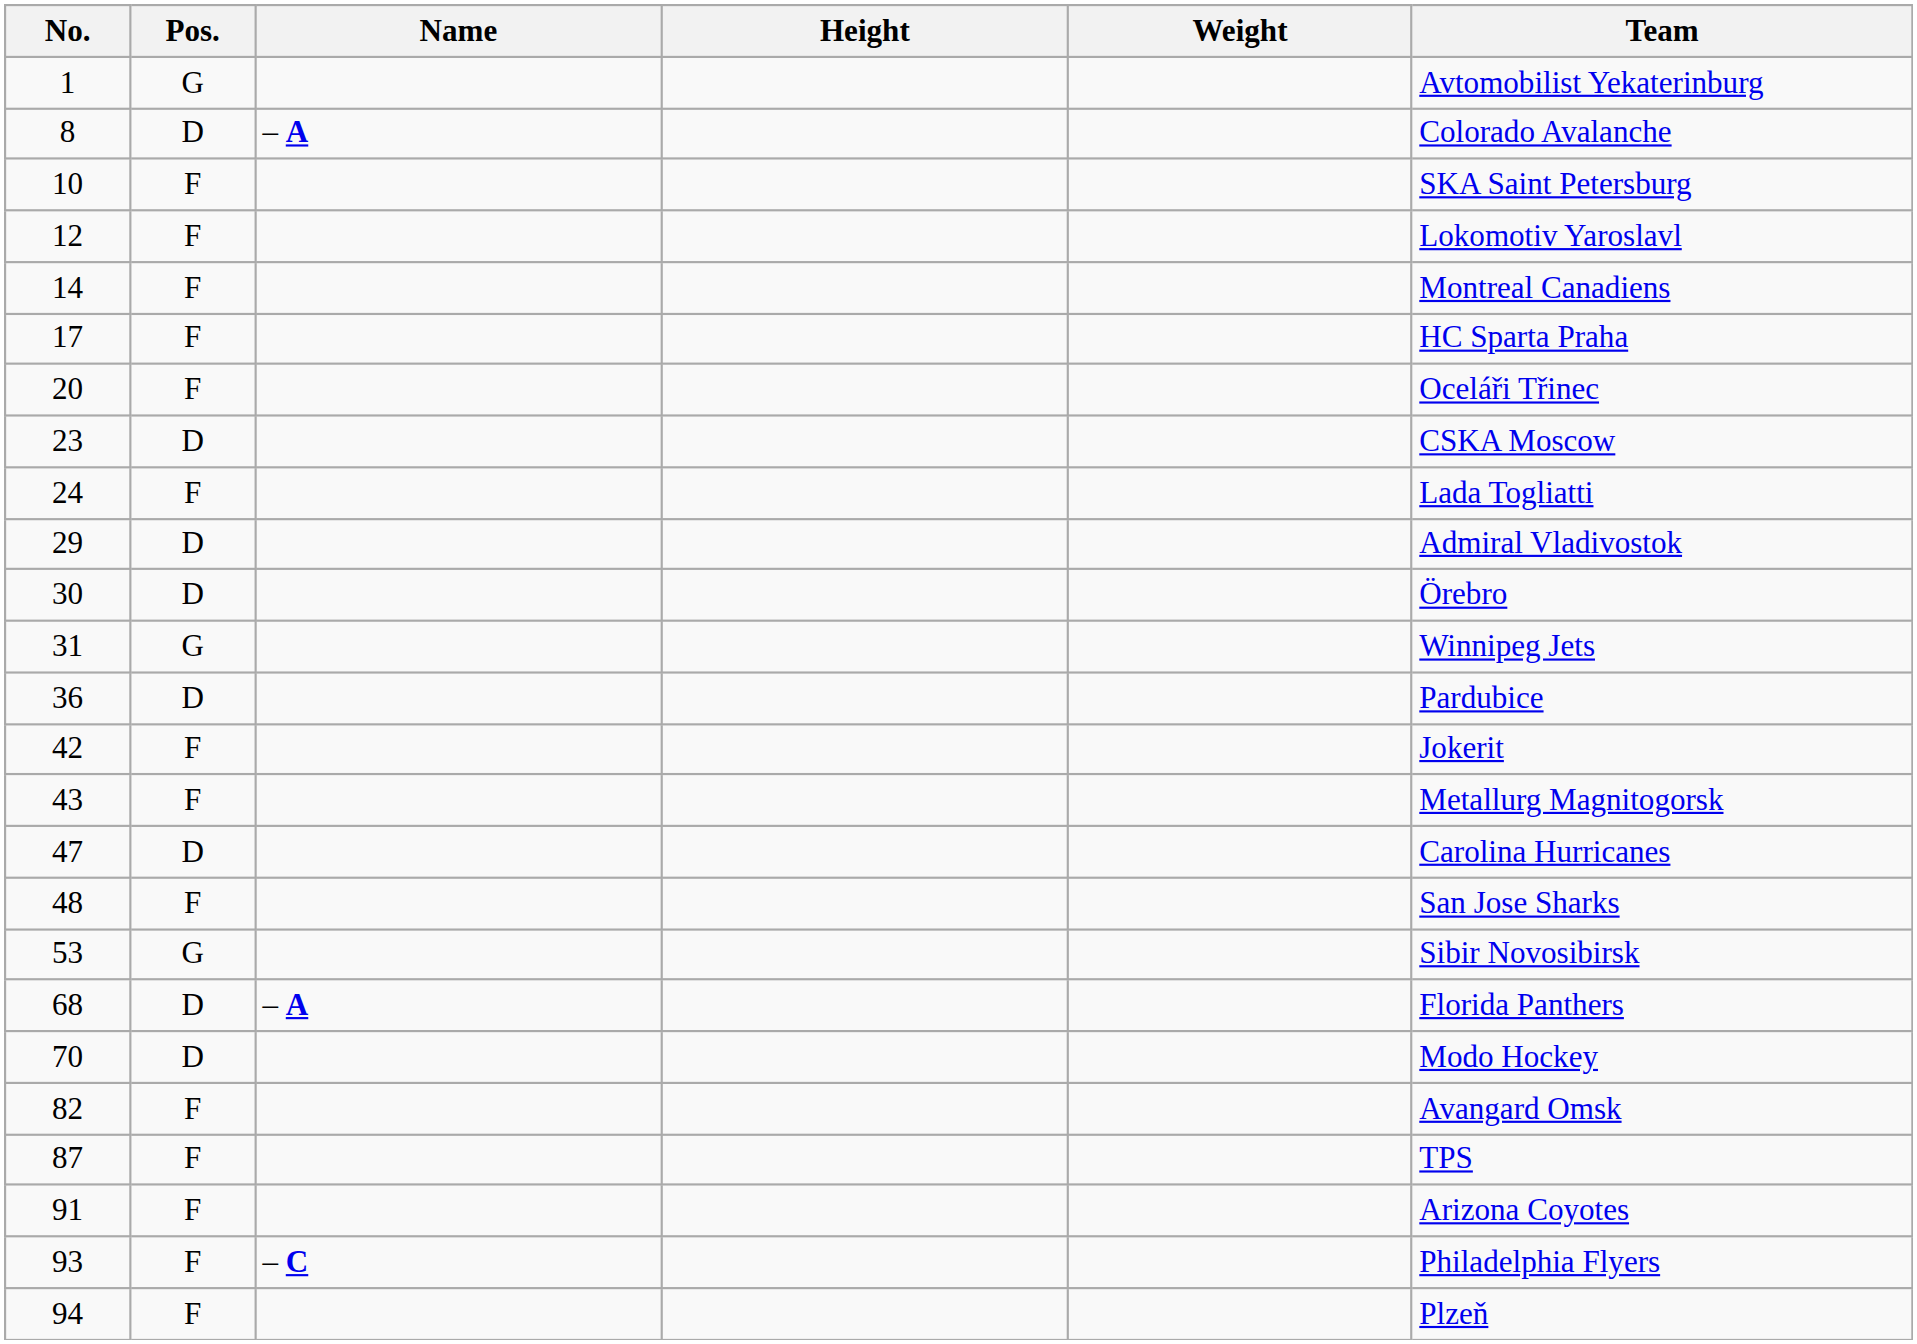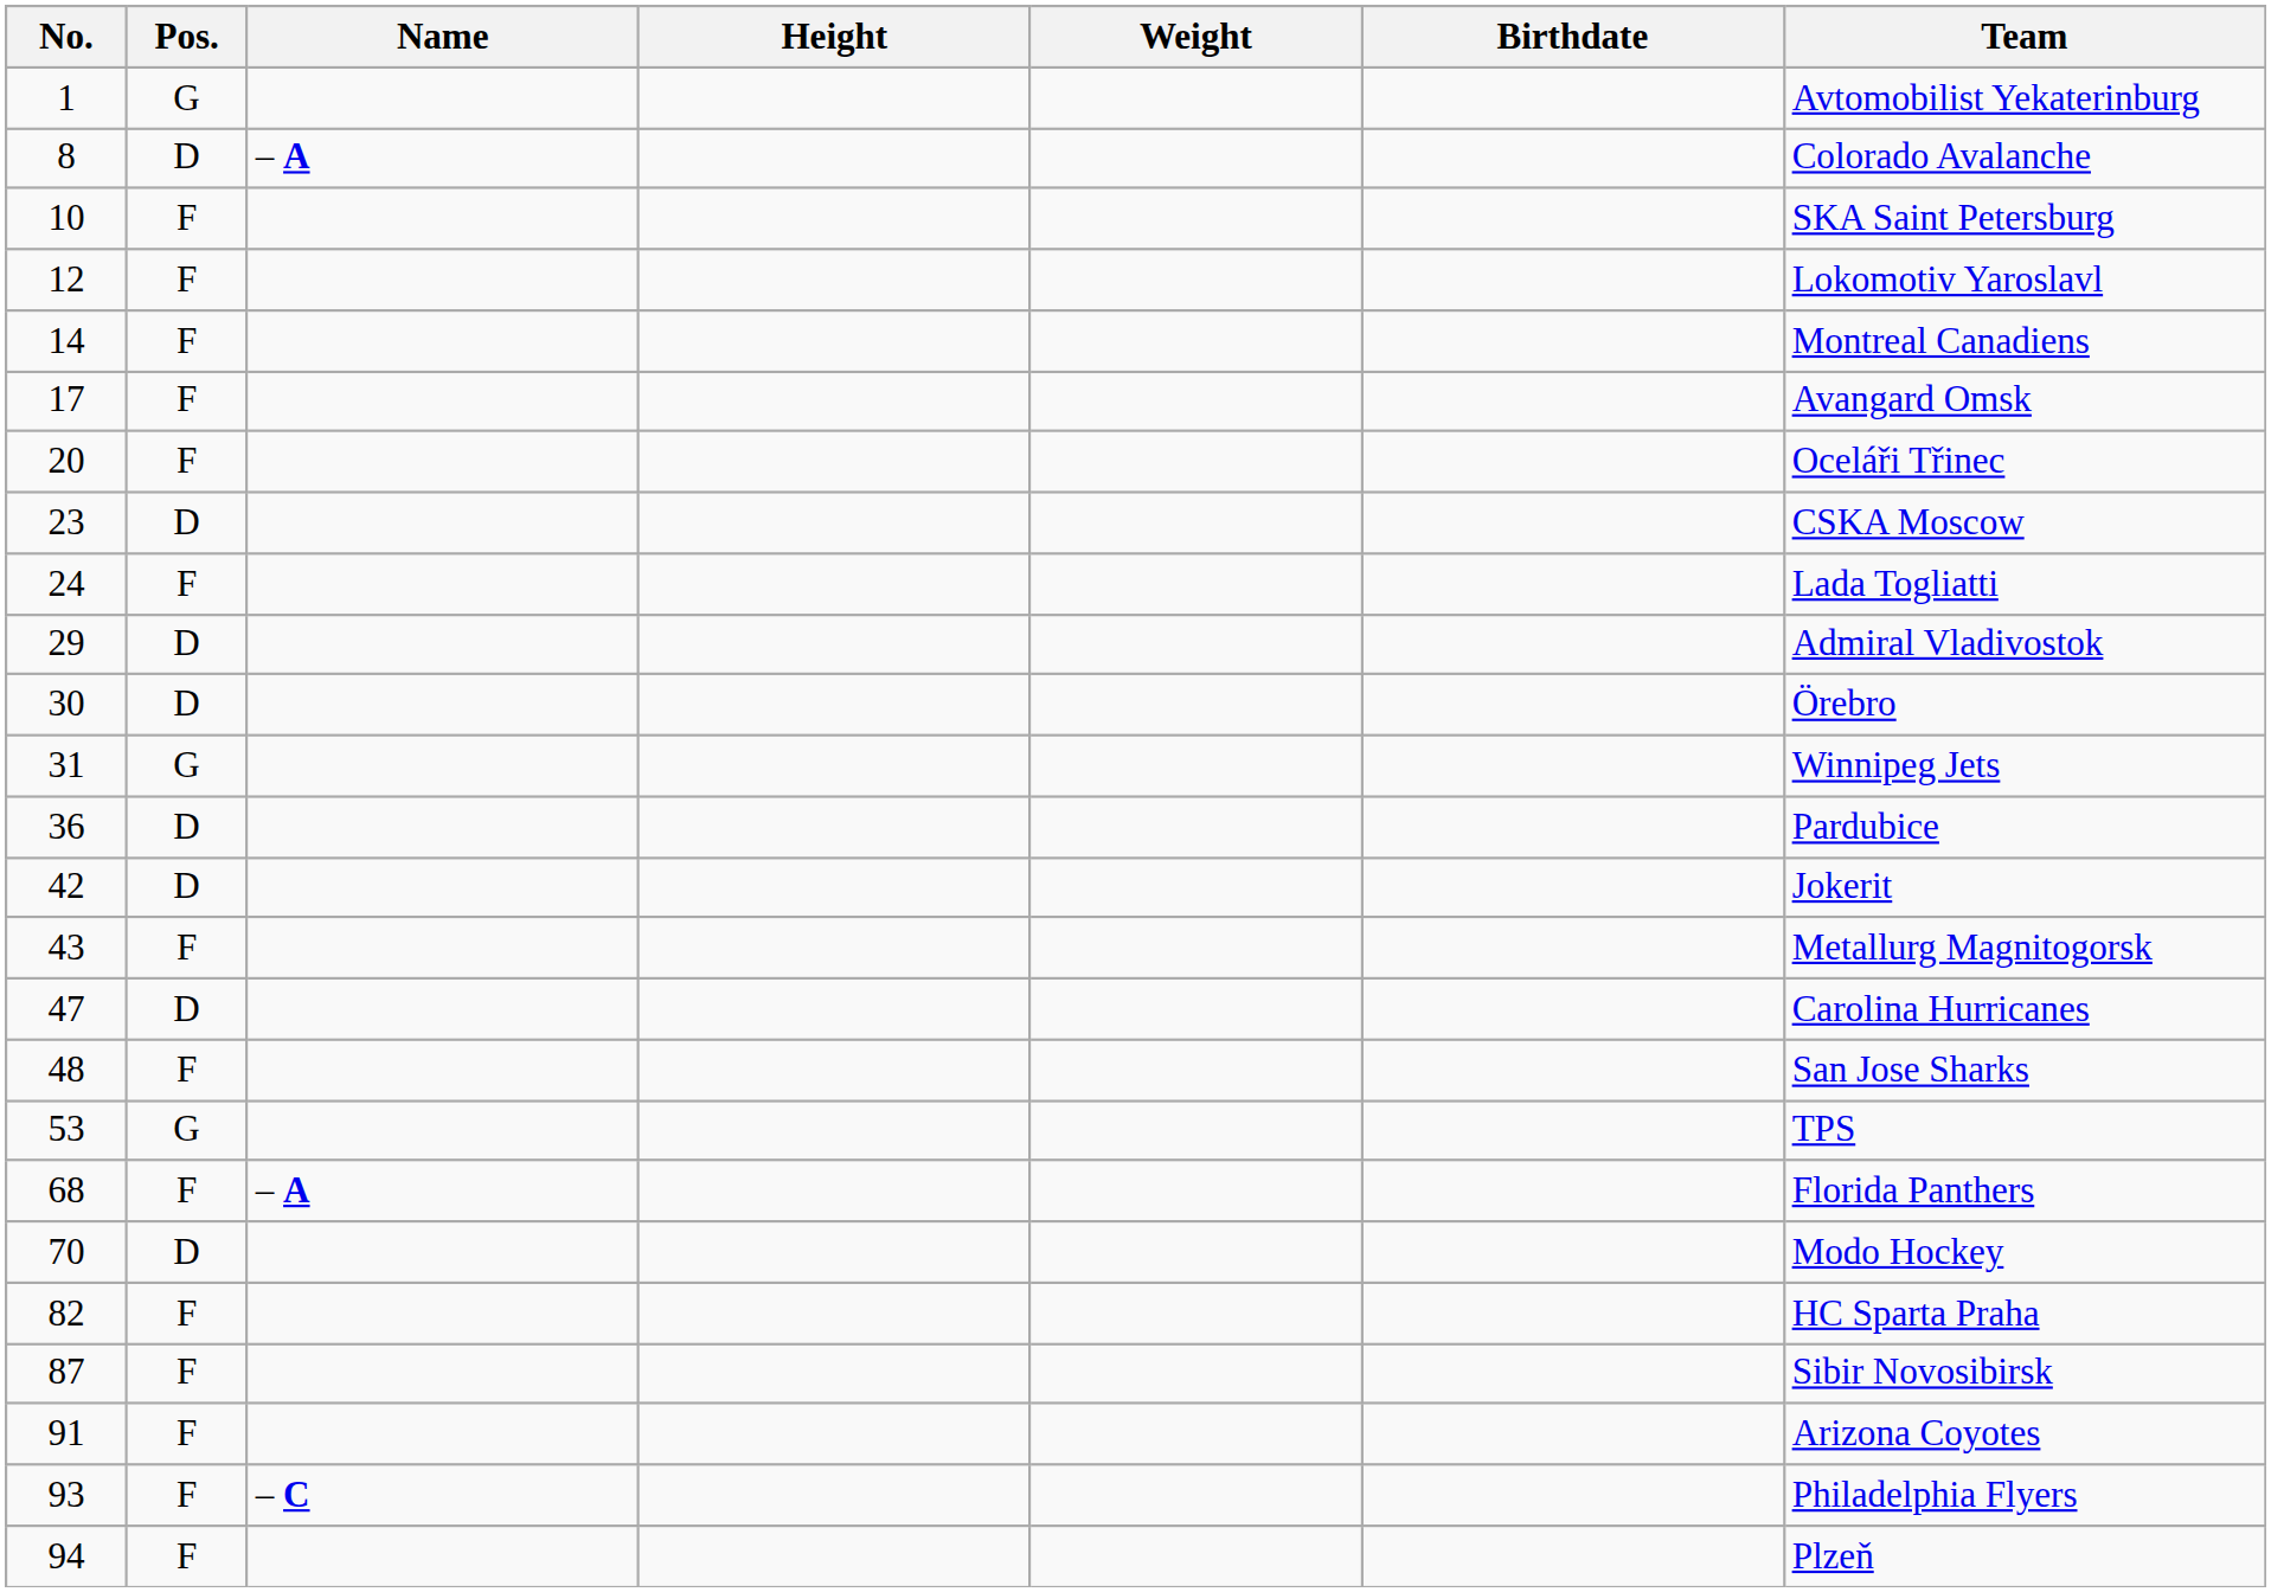+ column: Birthdate
17 | Team: HC Sparta Praha -> Avangard Omsk
42 | Pos.: F -> D
53 | Team: Sibir Novosibirsk -> TPS
68 | Pos.: D -> F
82 | Team: Avangard Omsk -> HC Sparta Praha
87 | Team: TPS -> Sibir Novosibirsk
